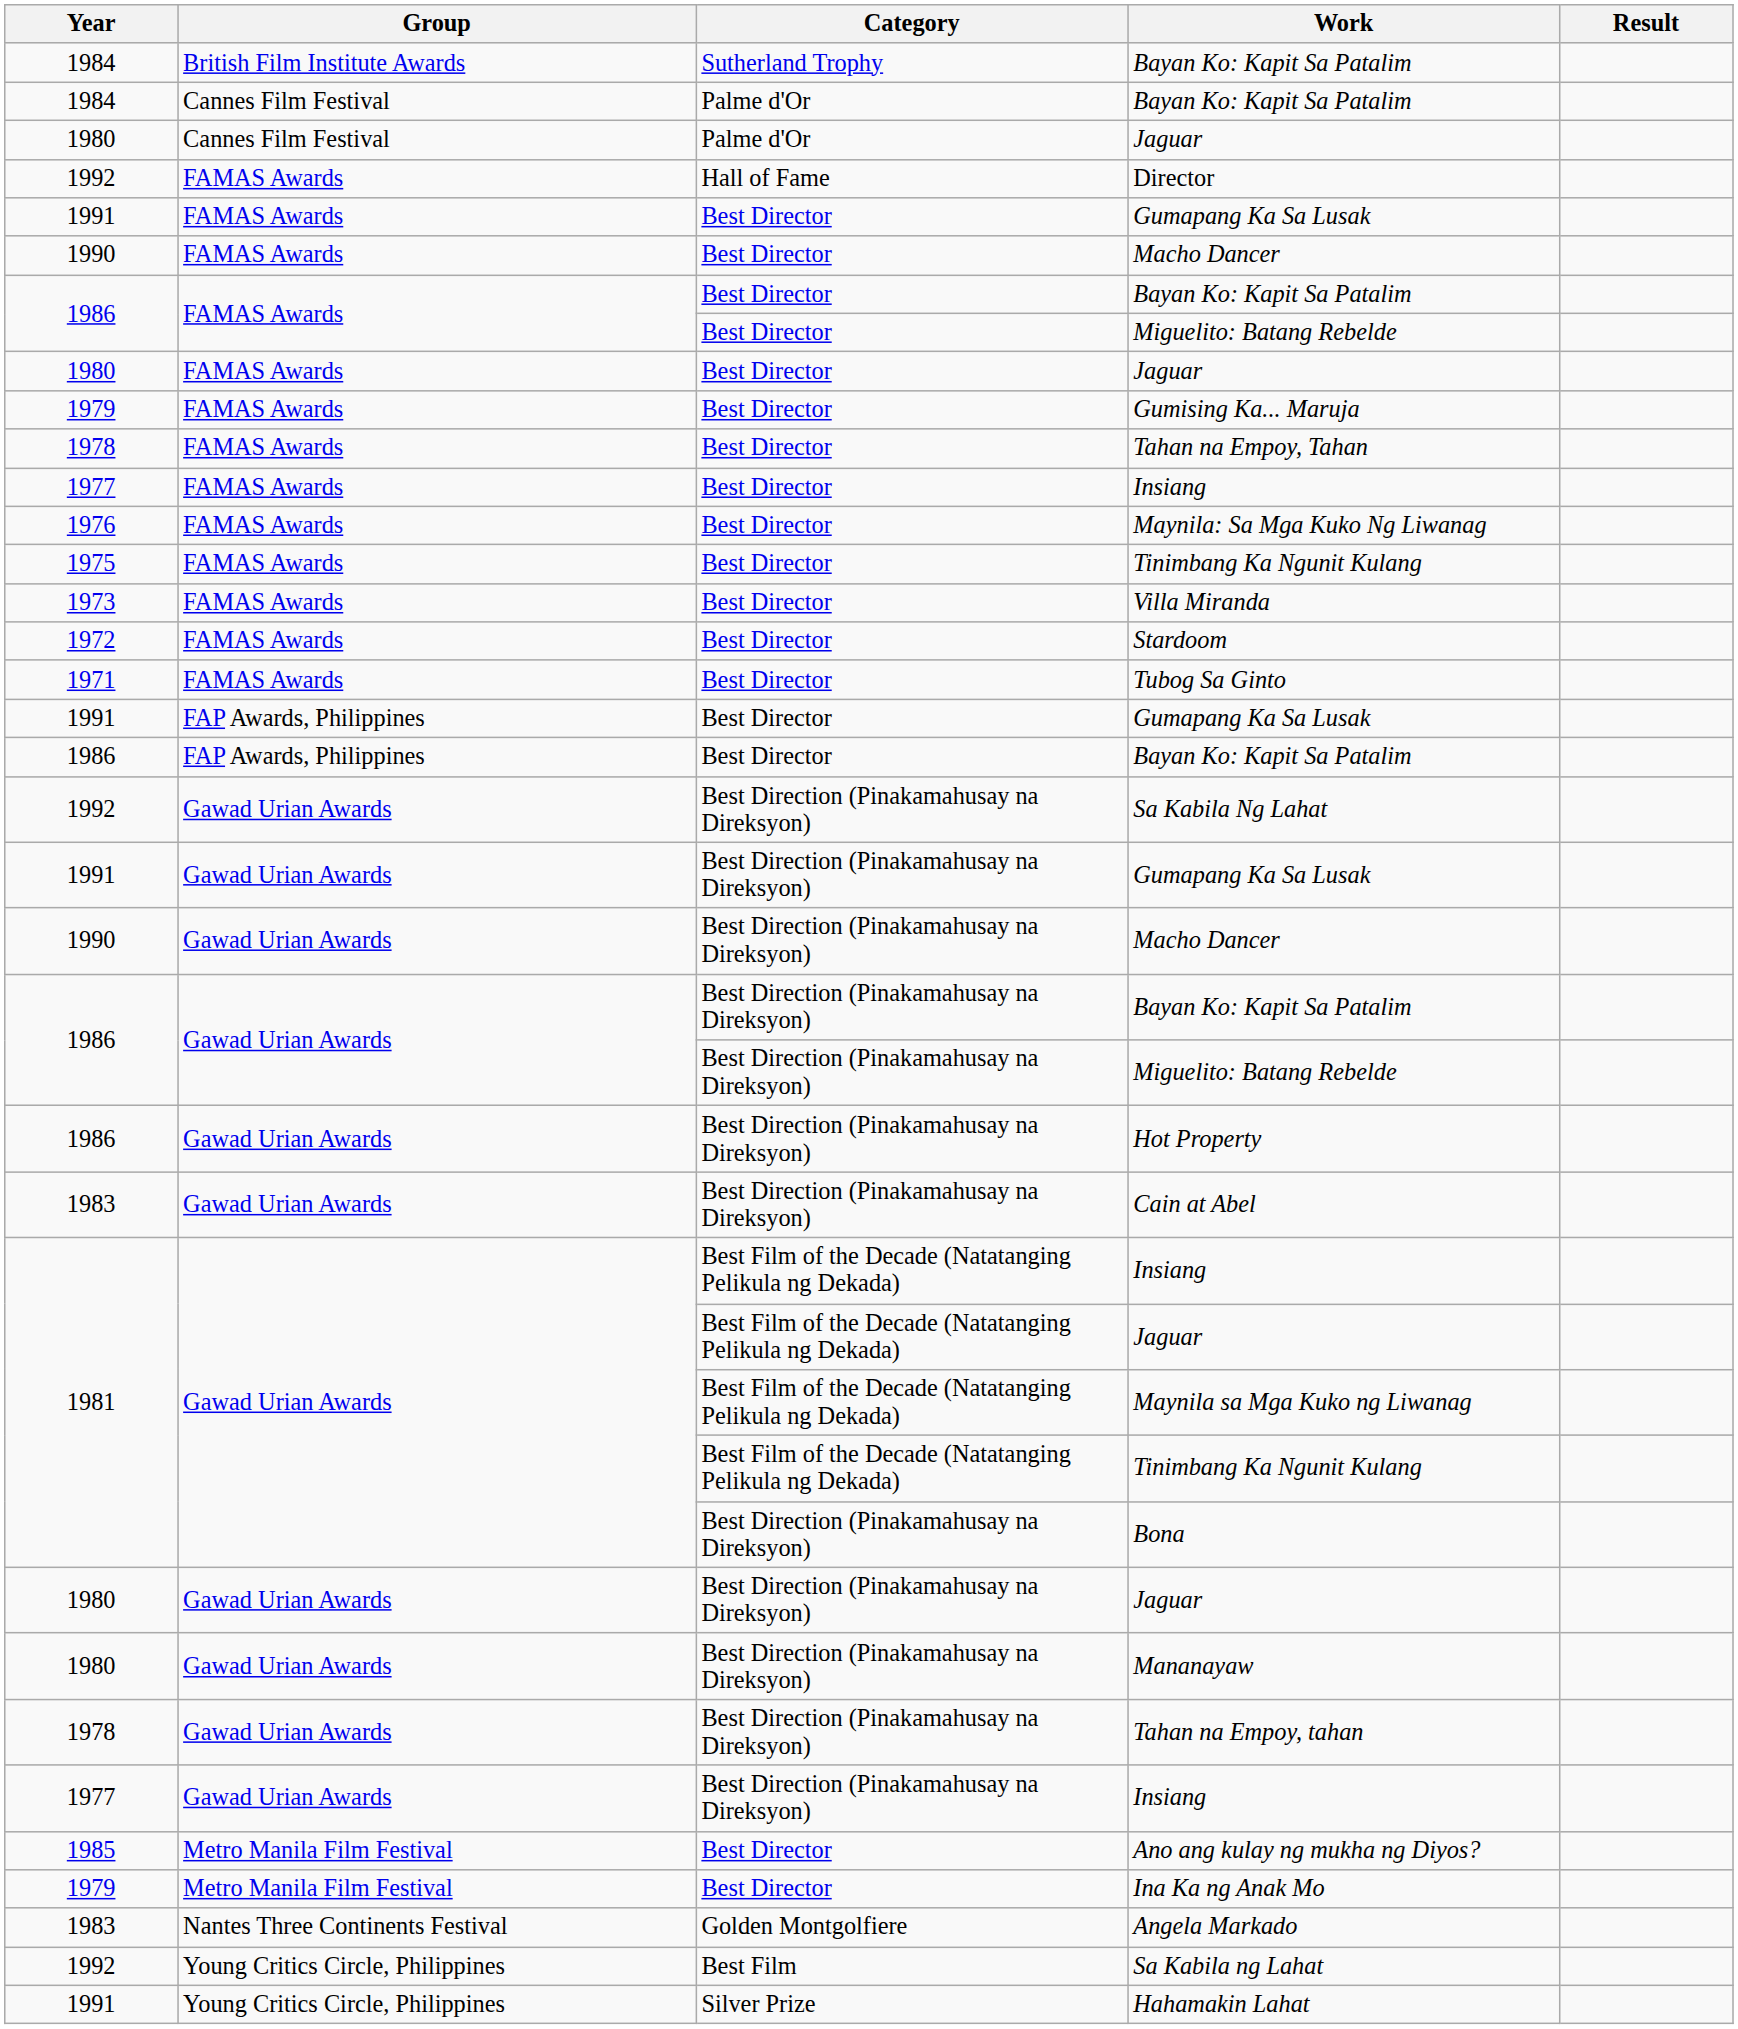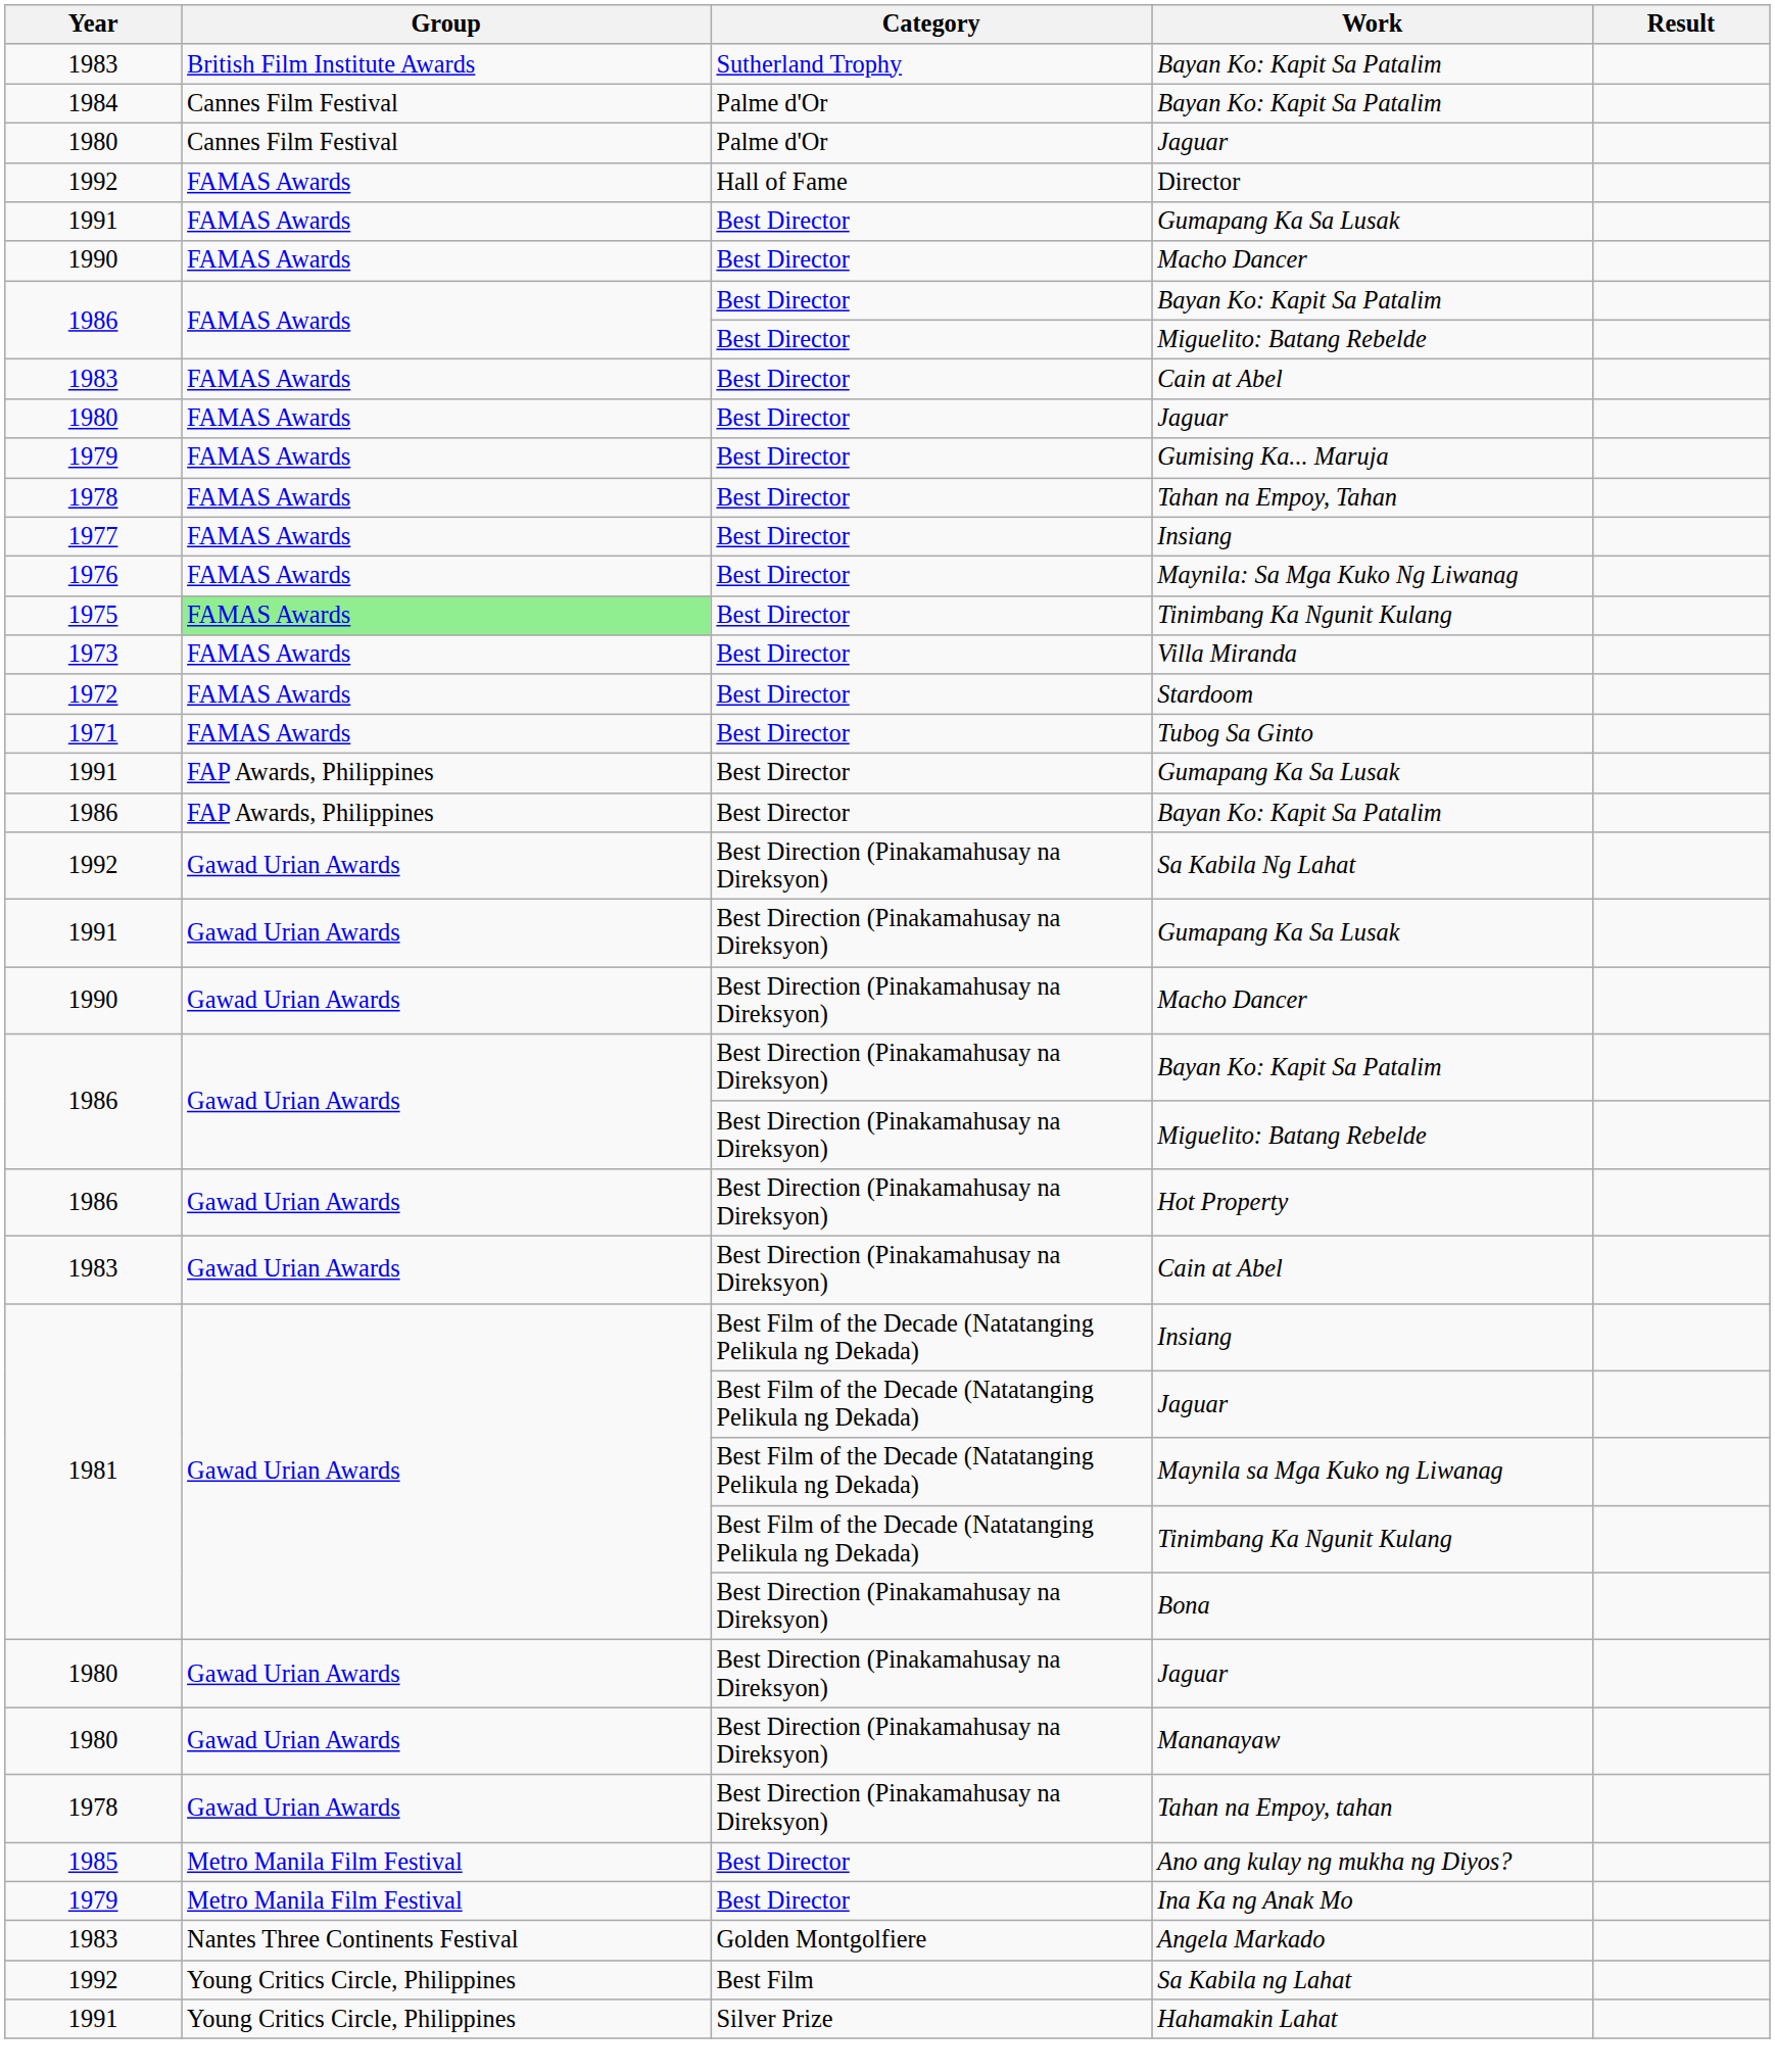Sutherland Trophy / Bayan Ko: Kapit Sa Patalim | Year: 1984 -> 1983
+ row: 1983 | FAMAS Awards | Best Director | Cain at Abel
Best Director / Tinimbang Ka Ngunit Kulang | Group: no background -> lightgreen background
- row: 1977 | Gawad Urian Awards | Best Direction (Pinakamahusay na Direksyon) | Insiang
